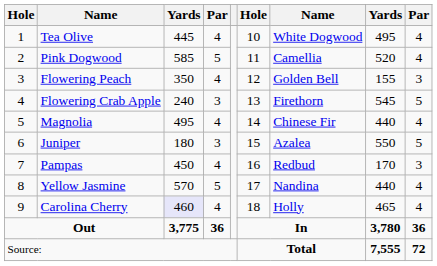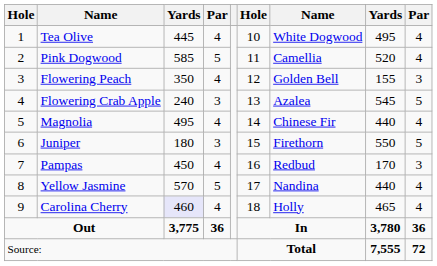Flowering Crab Apple | column 7: Firethorn -> Azalea
Juniper | column 7: Azalea -> Firethorn
